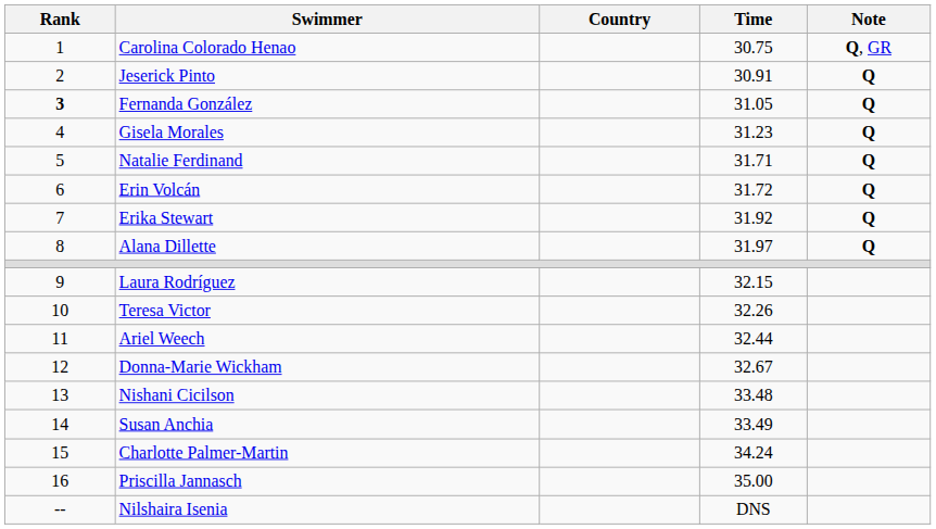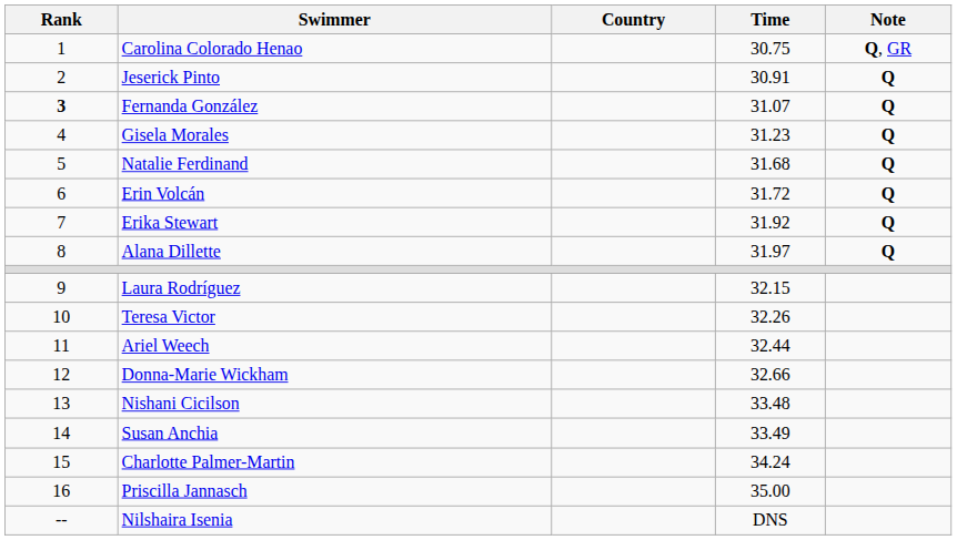Fernanda González | Time: 31.05 -> 31.07
Natalie Ferdinand | Time: 31.71 -> 31.68
Donna-Marie Wickham | Time: 32.67 -> 32.66
